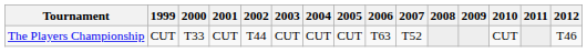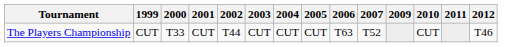- column: 2008
